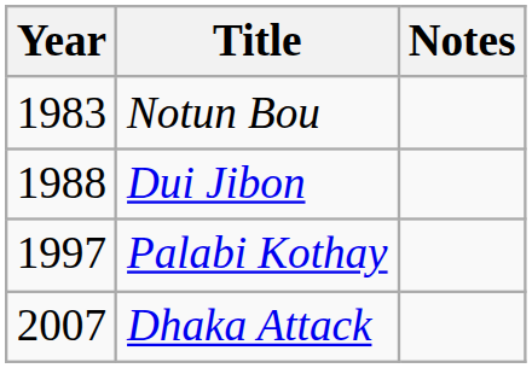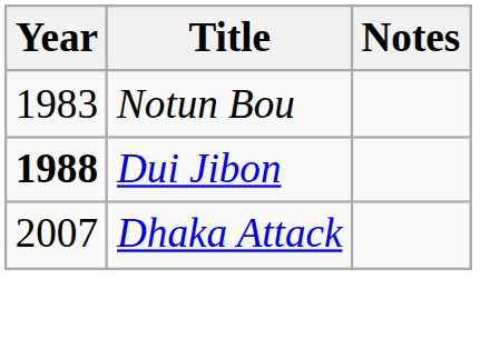Dui Jibon | Year: normal -> bold
- row: 1997 | Palabi Kothay
